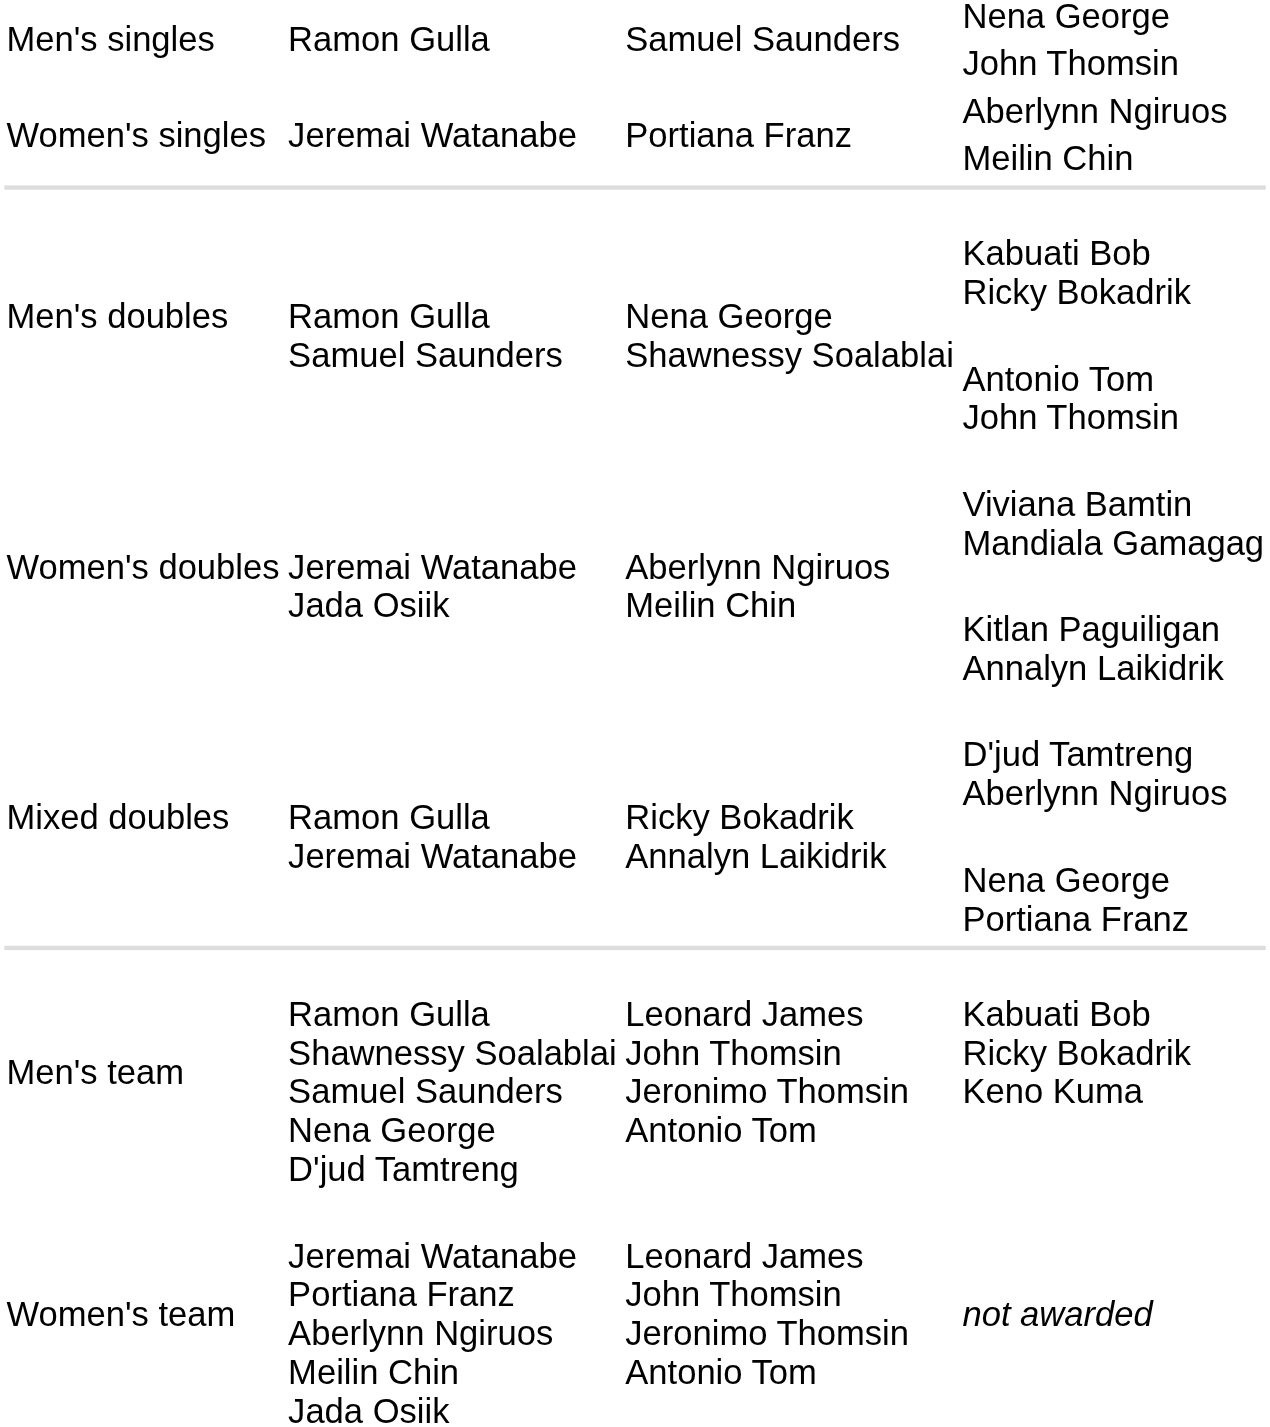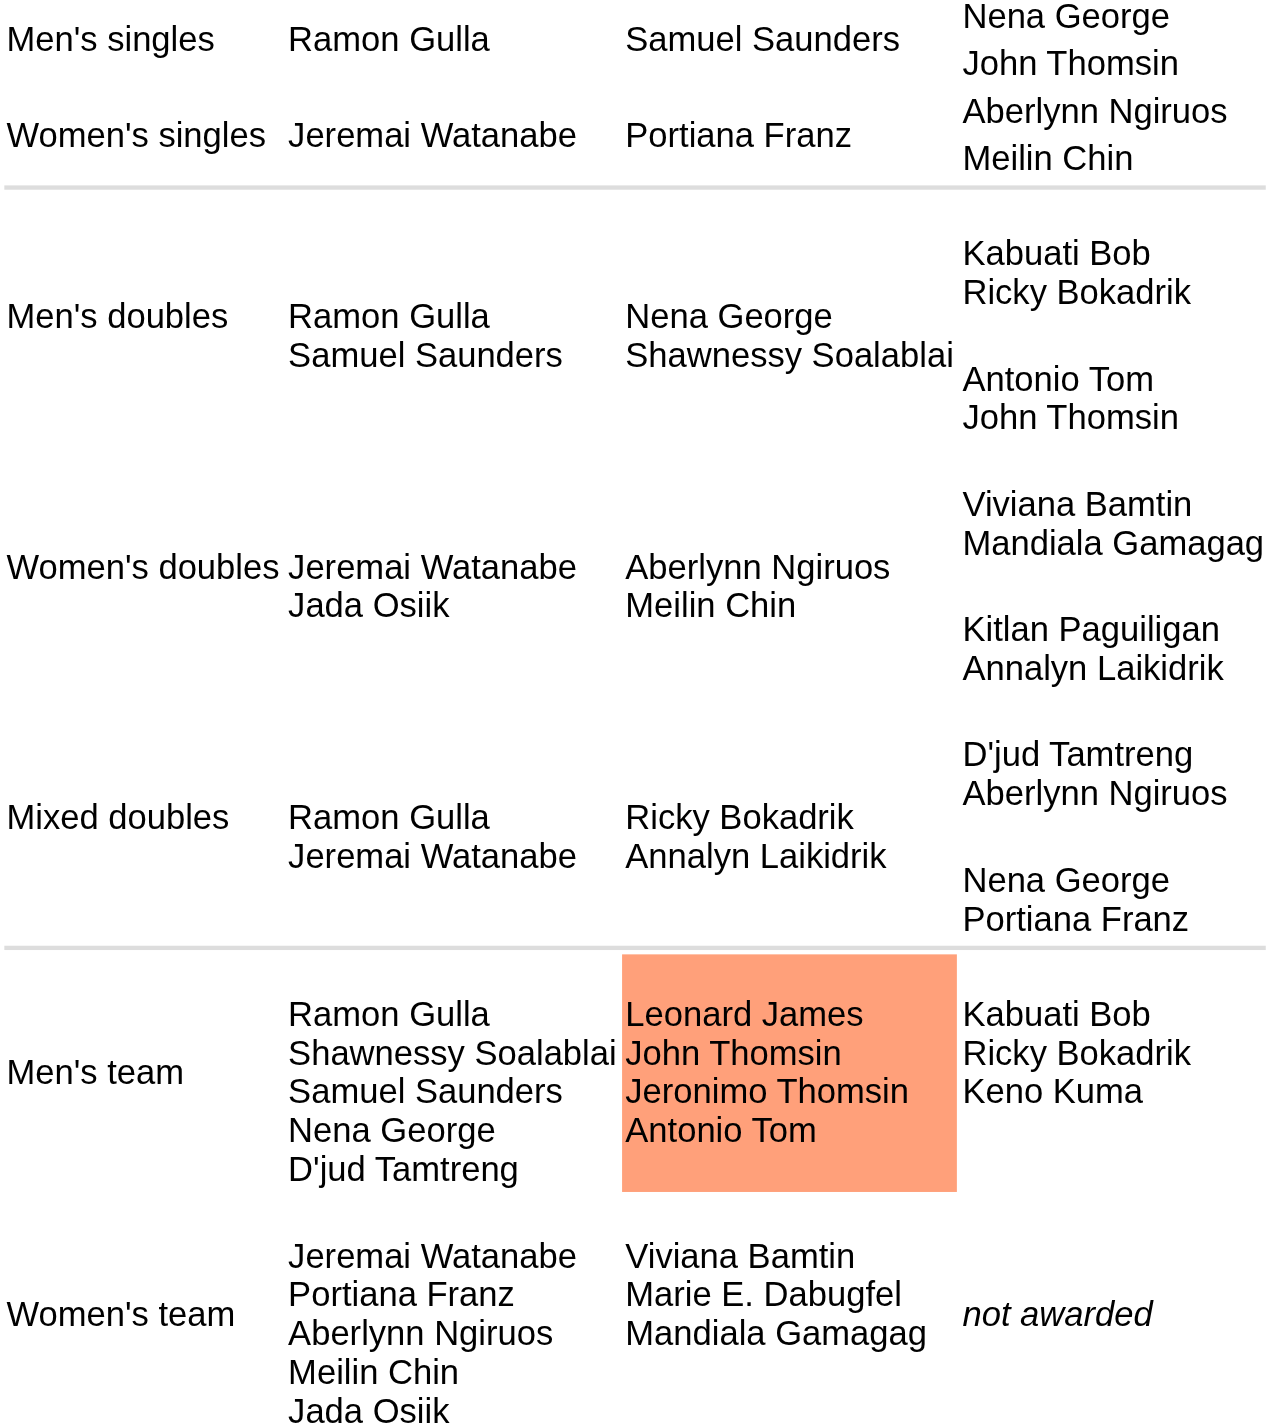Kabuati Bob Ricky Bokadrik Keno Kuma | column 3: no background -> lightsalmon background
not awarded | column 3: Leonard James John Thomsin Jeronimo Thomsin Antonio Tom -> Viviana Bamtin Marie E. Dabugfel Mandiala Gamagag
